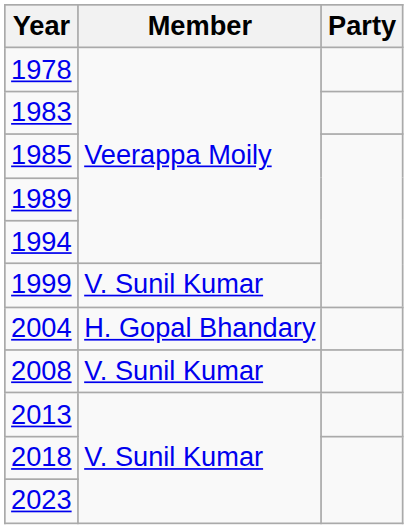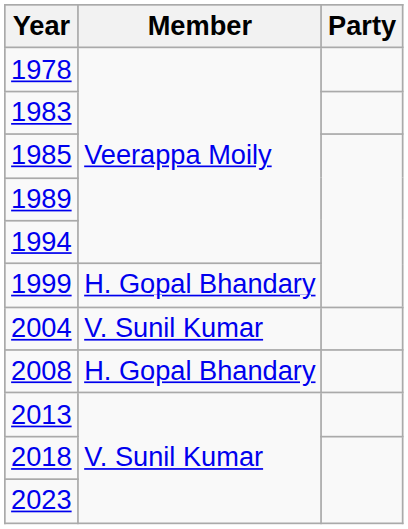1999 | Member: V. Sunil Kumar -> H. Gopal Bhandary
2004 | Member: H. Gopal Bhandary -> V. Sunil Kumar
2008 | Member: V. Sunil Kumar -> H. Gopal Bhandary
